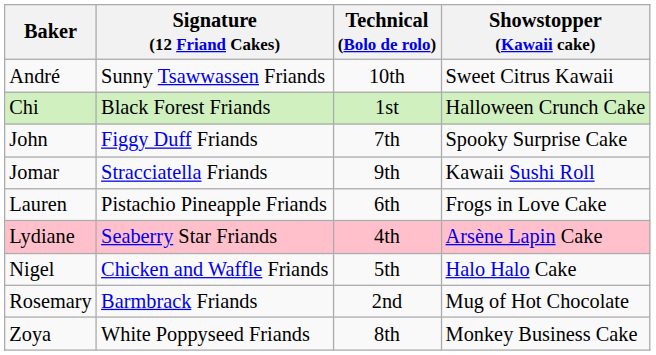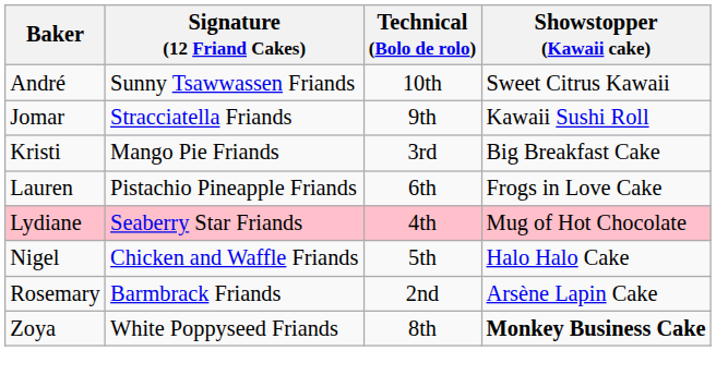- row: Chi | Black Forest Friands | 1st | Halloween Crunch Cake
- row: John | Figgy Duff Friands | 7th | Spooky Surprise Cake
+ row: Kristi | Mango Pie Friands | 3rd | Big Breakfast Cake
Lydiane | Showstopper (Kawaii cake): Arsène Lapin Cake -> Mug of Hot Chocolate
Rosemary | Showstopper (Kawaii cake): Mug of Hot Chocolate -> Arsène Lapin Cake
Zoya | Showstopper (Kawaii cake): normal -> bold
